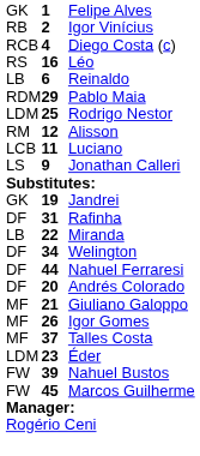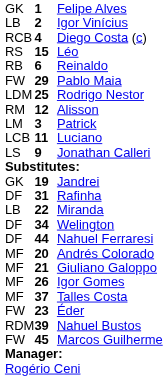Igor Vinícius | column 1: RB -> LB
Léo | column 2: 16 -> 15
Reinaldo | column 1: LB -> RB
Pablo Maia | column 1: RDM -> FW
+ row: LM | 3 | Patrick
Andrés Colorado | column 1: DF -> MF
Éder | column 1: LDM -> FW
Nahuel Bustos | column 1: FW -> RDM
